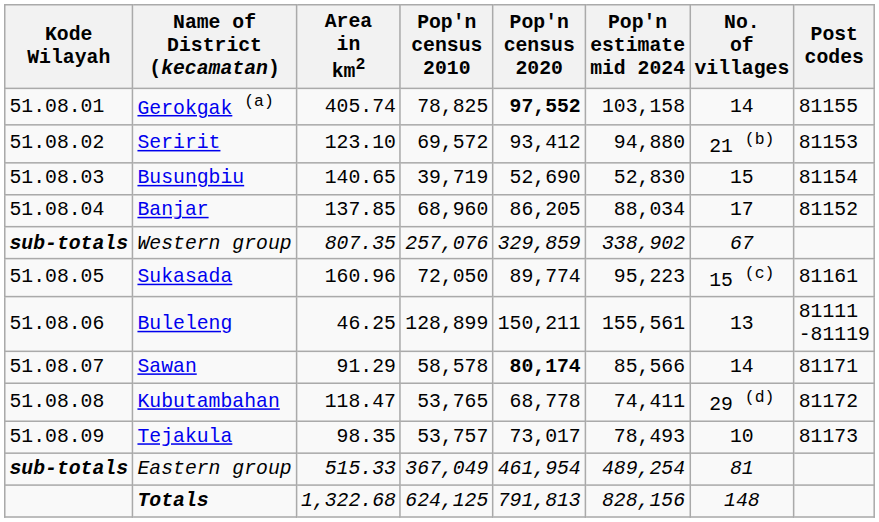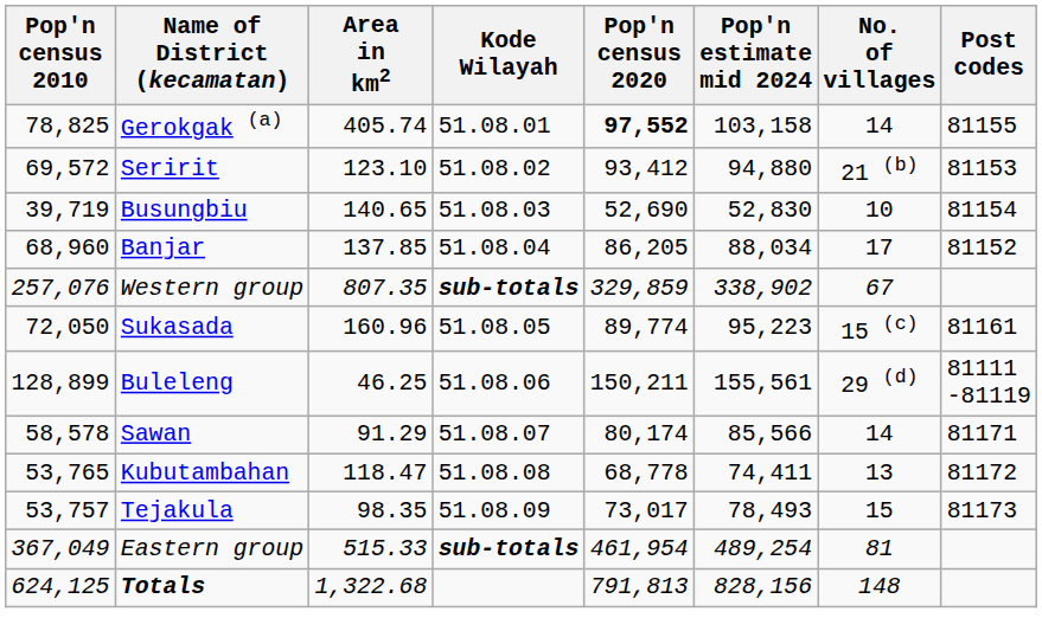columns swapped: Kode Wilayah <-> Pop'n census 2010
Busungbiu | No. of villages: 15 -> 10
Buleleng | No. of villages: 13 -> 29 (d)
Sawan | Pop'n census 2020: bold -> normal
Kubutambahan | No. of villages: 29 (d) -> 13
Tejakula | No. of villages: 10 -> 15
